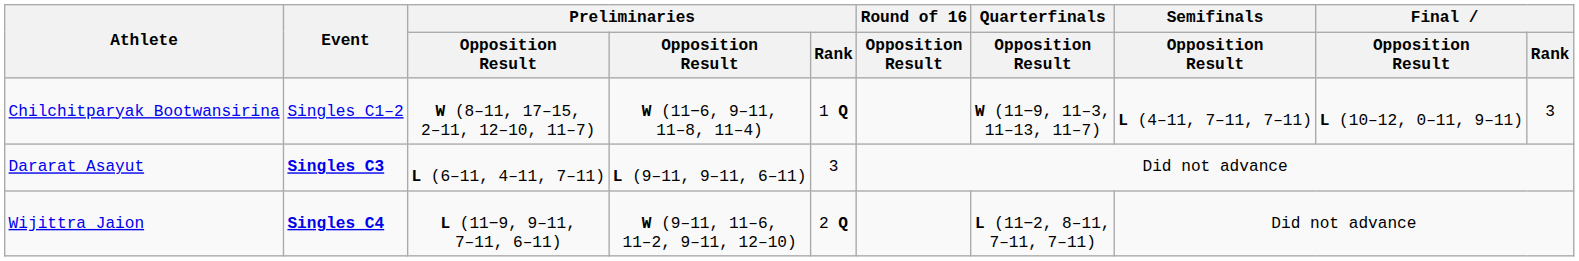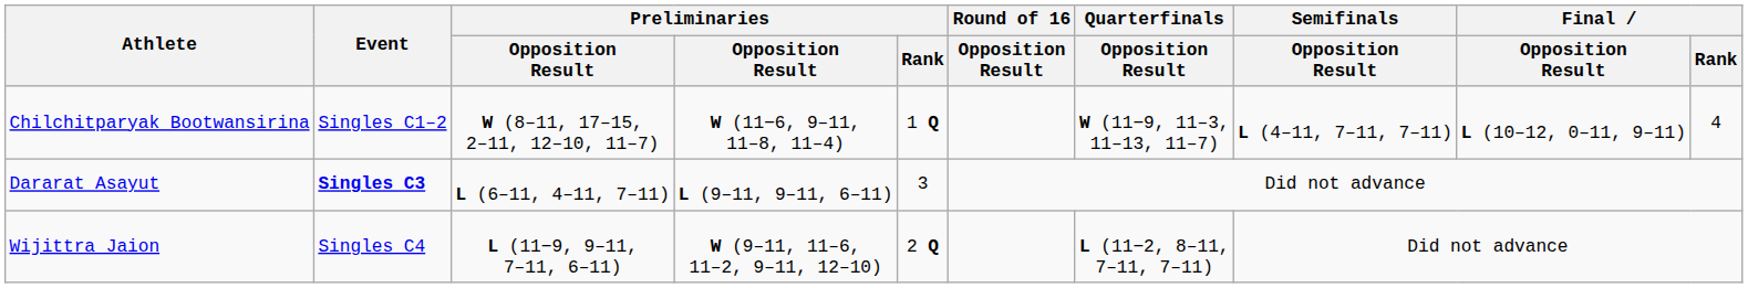Chilchitparyak Bootwansirina | Final / Rank: 3 -> 4
Wijittra Jaion | Event: bold -> normal
